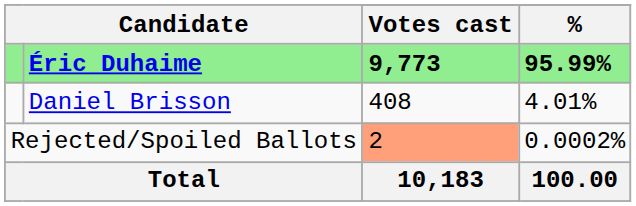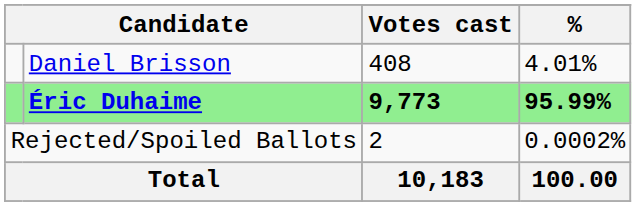rows swapped: Éric Duhaime <-> Daniel Brisson
Rejected/Spoiled Ballots | Votes cast: lightsalmon background -> no background
